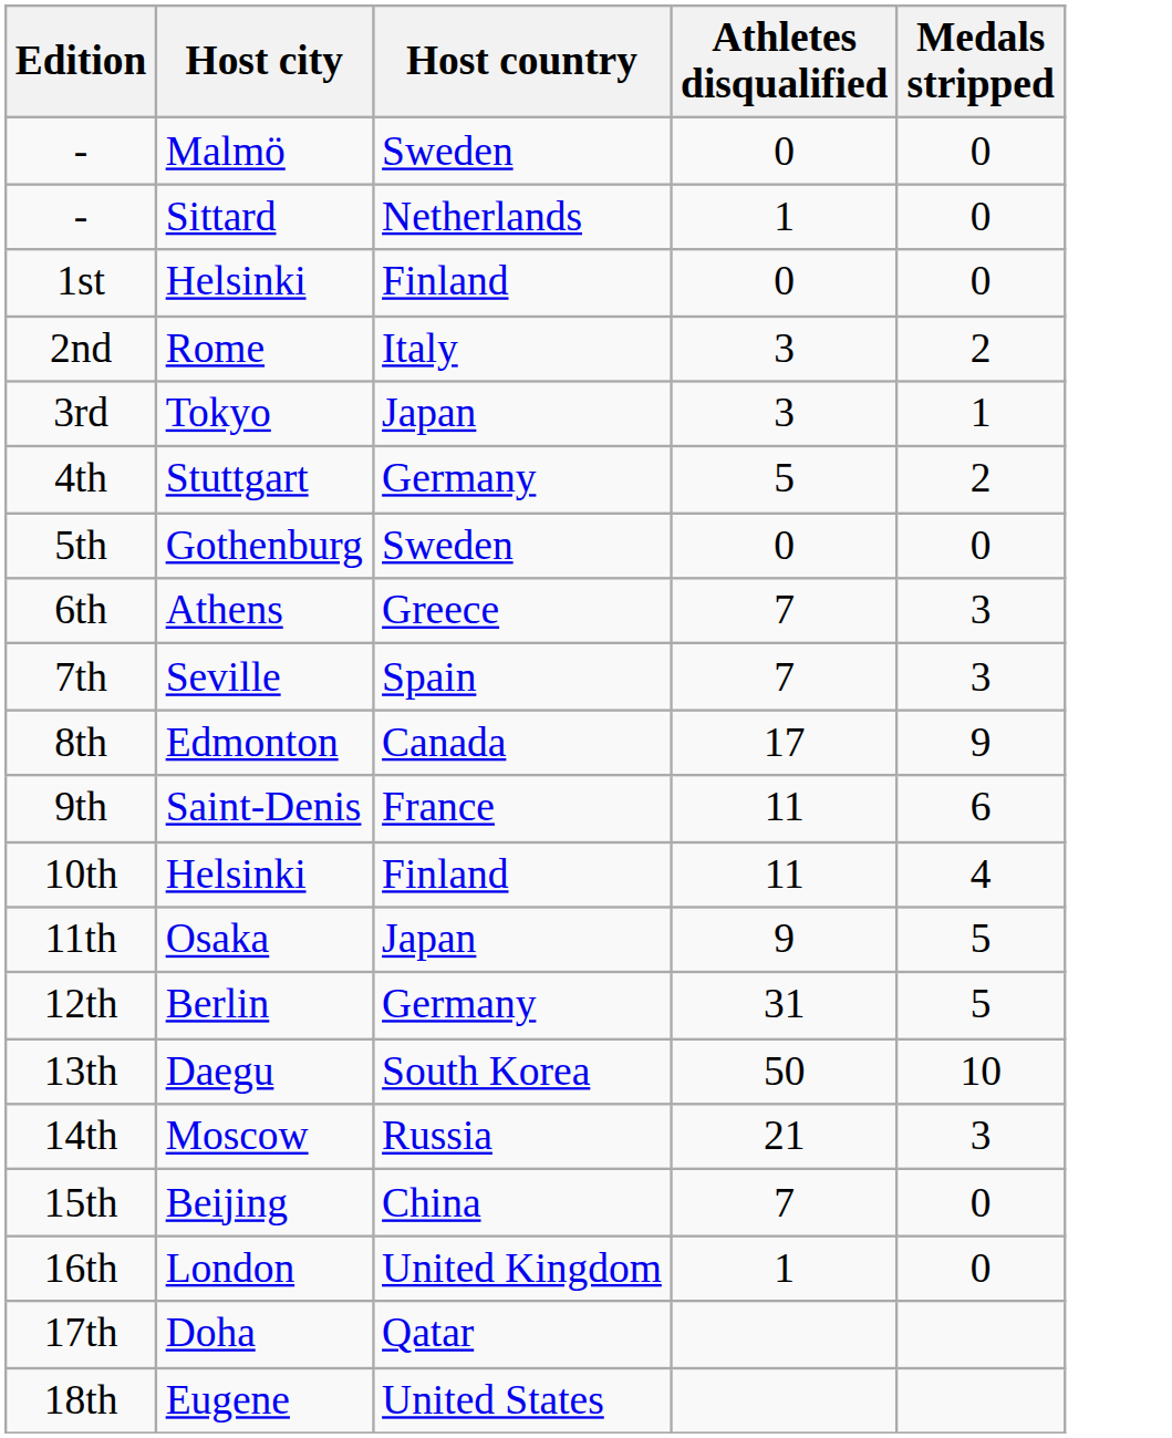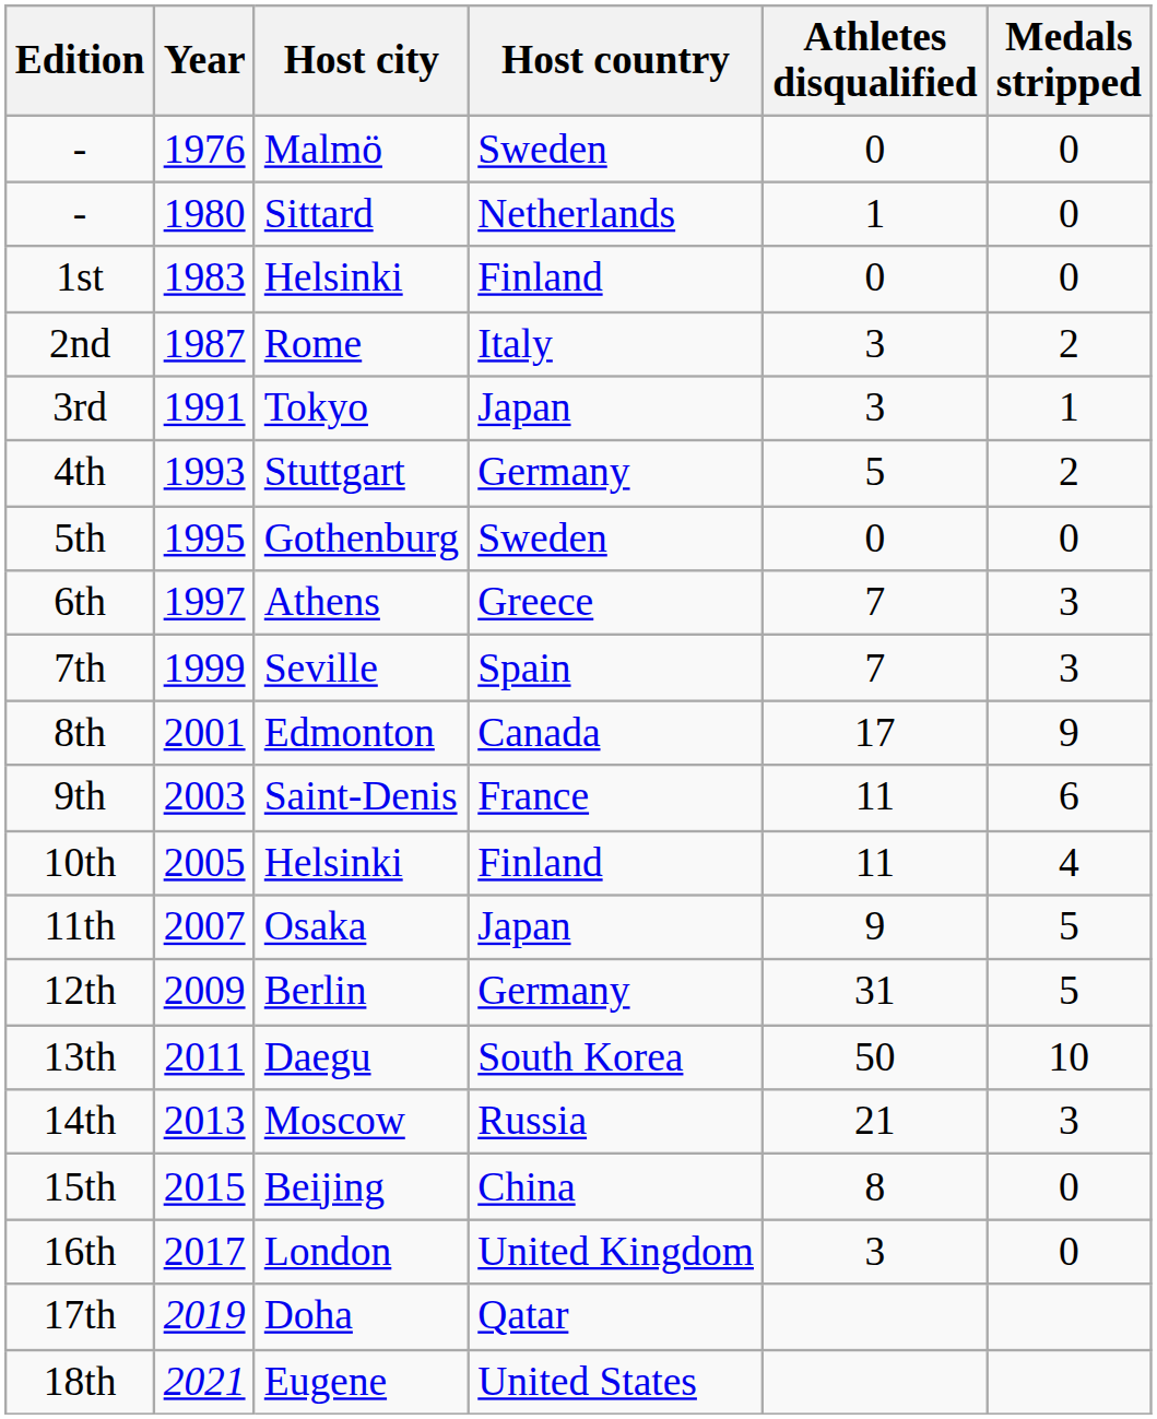+ column: Year | 1976 | 1980 | 1983 | 1987 | 1991 | 1993 | 1995 | 1997 | 1999 | 2001 | 2003 | 2005 | 2007 | 2009 | 2011 | 2013 | 2015 | 2017 | 2019 | 2021
15th | Athletes disqualified: 7 -> 8
16th | Athletes disqualified: 1 -> 3
